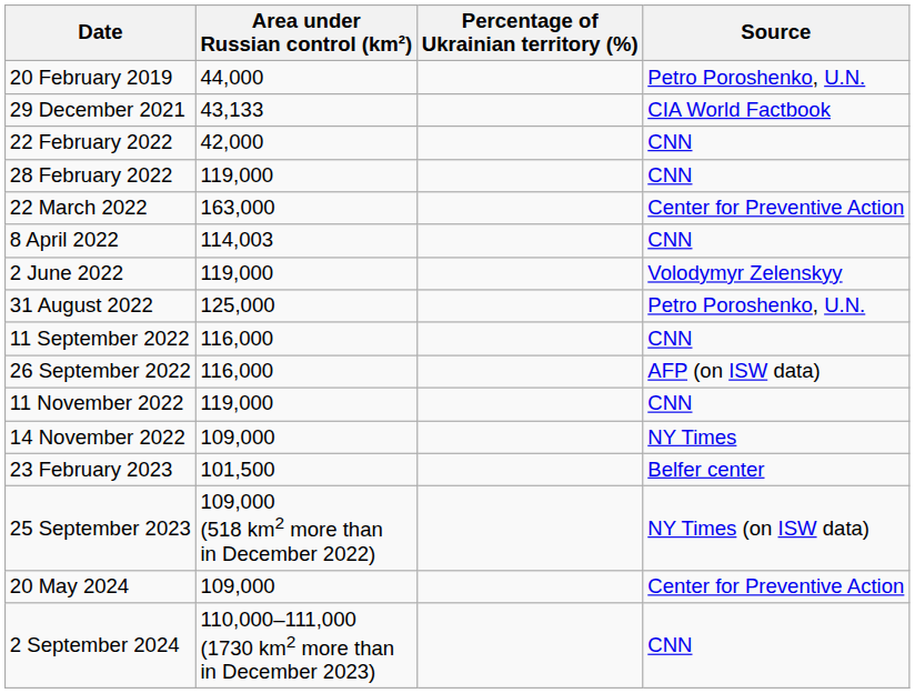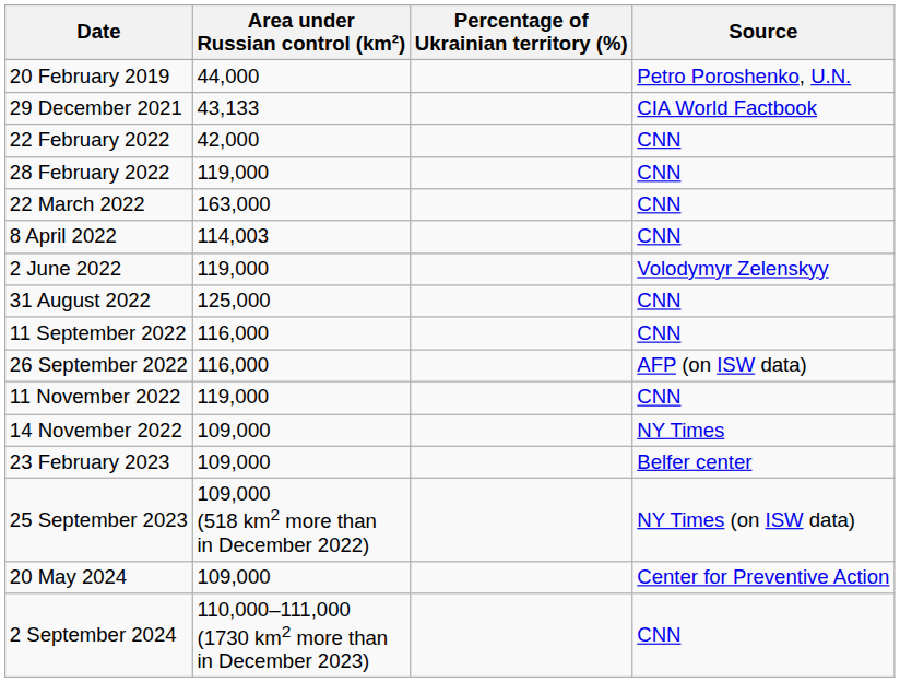22 March 2022 | Source: Center for Preventive Action -> CNN
31 August 2022 | Source: Petro Poroshenko, U.N. -> CNN
23 February 2023 | Area under Russian control (km²): 101,500 -> 109,000
